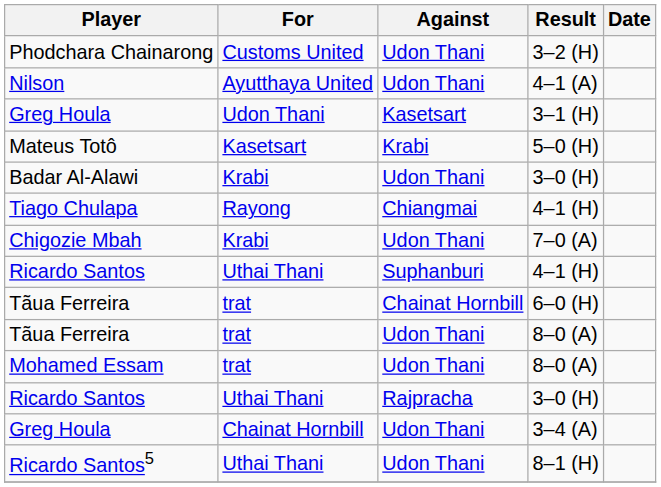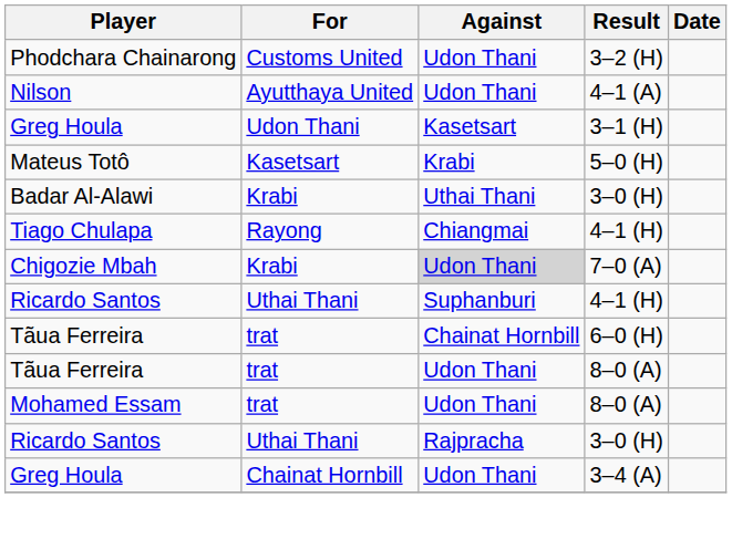Badar Al-Alawi | Against: Udon Thani -> Uthai Thani
Chigozie Mbah | Against: no background -> lightgrey background
- row: Ricardo Santos5 | Uthai Thani | Udon Thani | 8–1 (H)
